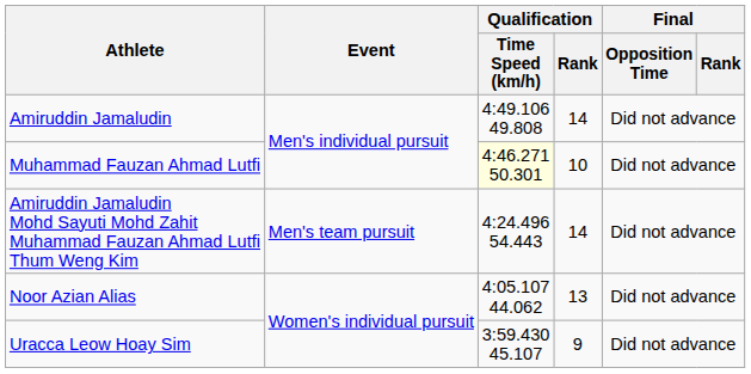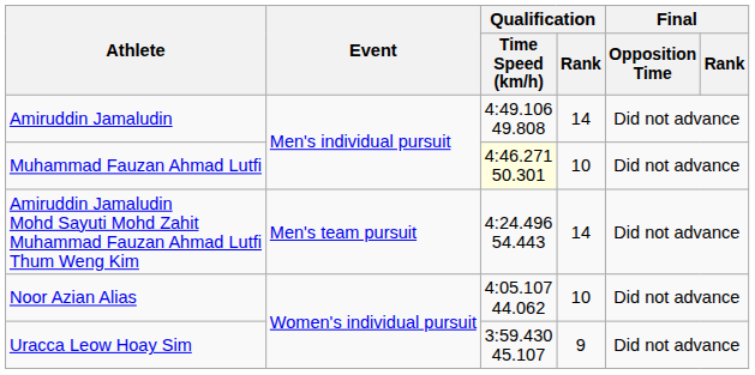Noor Azian Alias | Qualification / Rank: 13 -> 10
